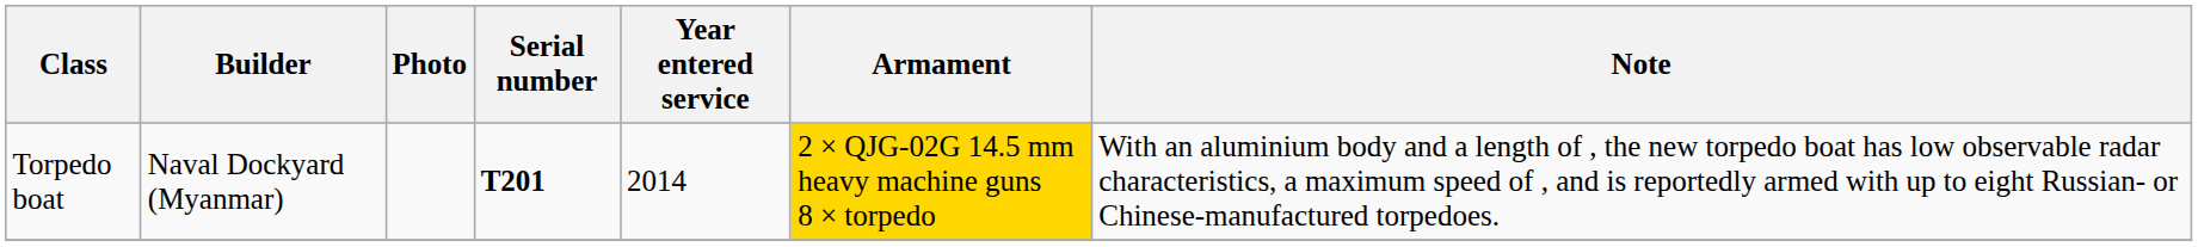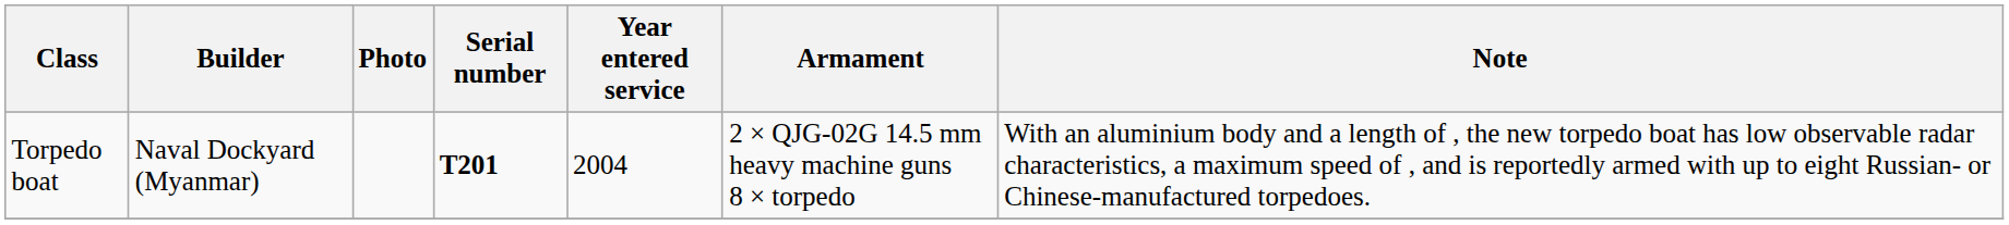Torpedo boat | Year entered service: 2014 -> 2004
Torpedo boat | Armament: gold background -> no background
